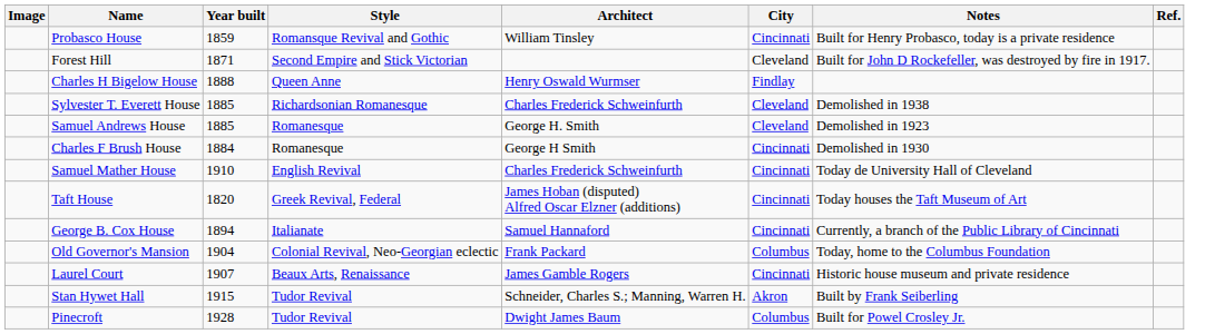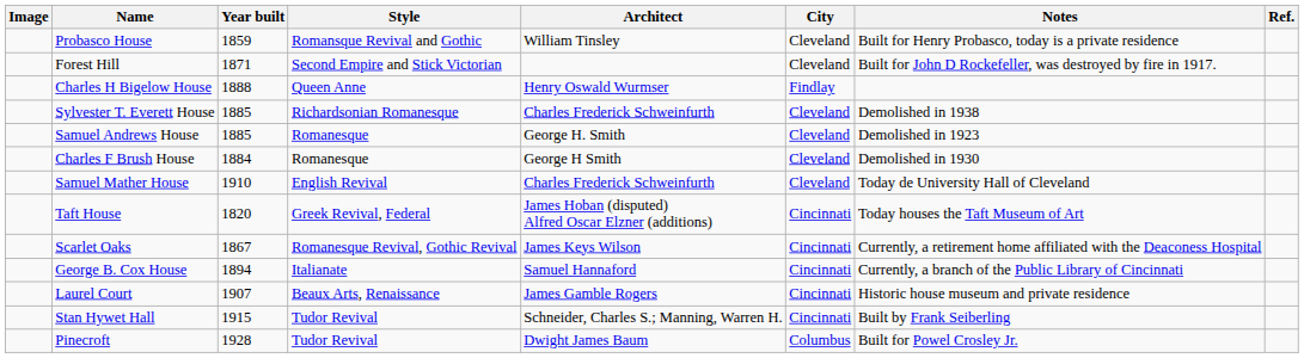Probasco House | City: Cincinnati -> Cleveland
Charles F Brush House | City: Cincinnati -> Cleveland
Samuel Mather House | City: Cincinnati -> Cleveland
+ row: Scarlet Oaks | 1867 | Romanesque Revival, Gothic Revival | James Keys Wilson | Cincinnati | Currently, a retirement home affiliated with the Deaconess Hospital
- row: Old Governor's Mansion | 1904 | Colonial Revival, Neo-Georgian eclectic | Frank Packard | Columbus | Today, home to the Columbus Foundation
Stan Hywet Hall | City: Akron -> Cincinnati
